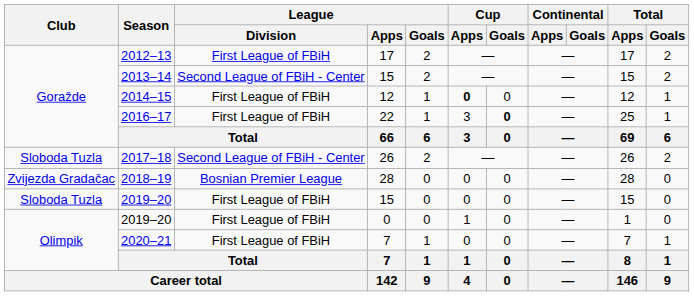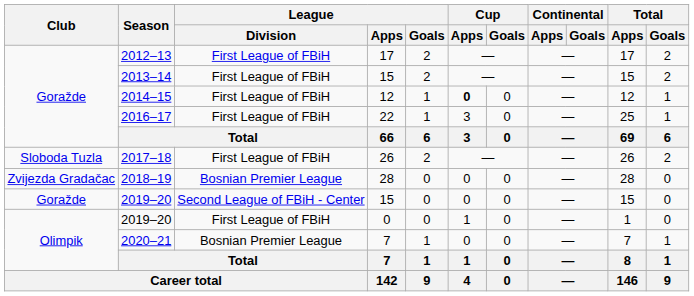2013–14 | League / Division: Second League of FBiH - Center -> First League of FBiH
2016–17 | Cup / Goals: bold -> normal
2017–18 | League / Division: Second League of FBiH - Center -> First League of FBiH
2019–20 / 15 | Club: Sloboda Tuzla -> Goražde
2019–20 / 15 | League / Division: First League of FBiH -> Second League of FBiH - Center
2020–21 | League / Division: First League of FBiH -> Bosnian Premier League
